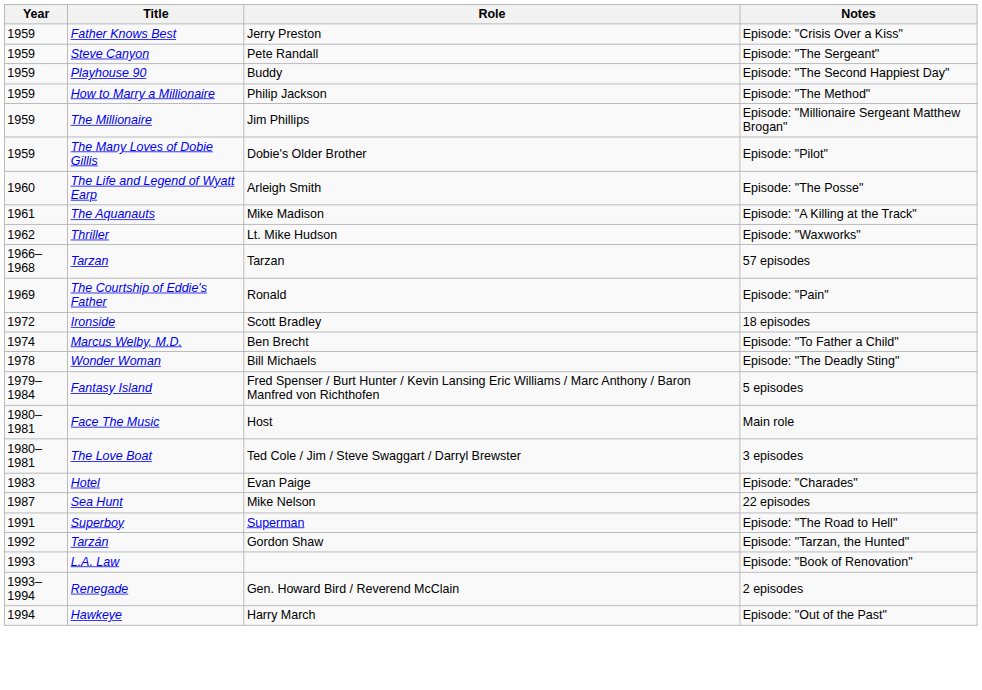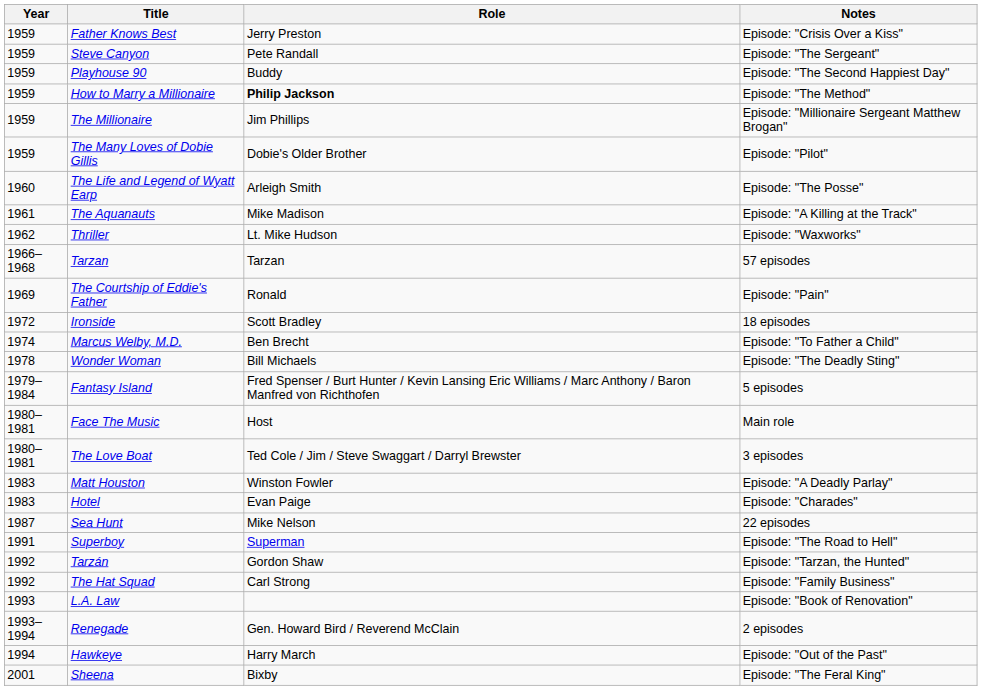How to Marry a Millionaire | Role: normal -> bold
+ row: 1983 | Matt Houston | Winston Fowler | Episode: "A Deadly Parlay"
+ row: 1992 | The Hat Squad | Carl Strong | Episode: "Family Business"
+ row: 2001 | Sheena | Bixby | Episode: "The Feral King"
